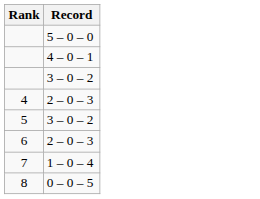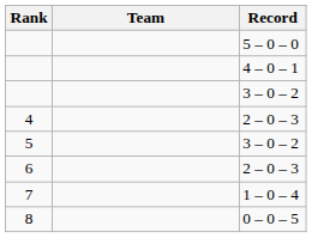+ column: Team
